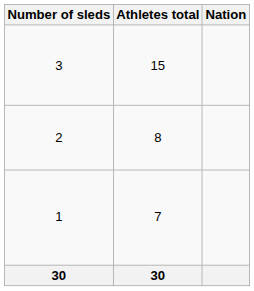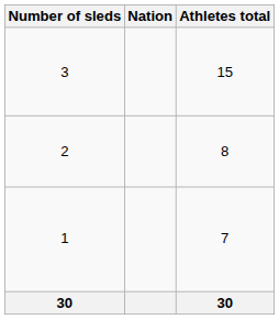columns swapped: Athletes total <-> Nation
